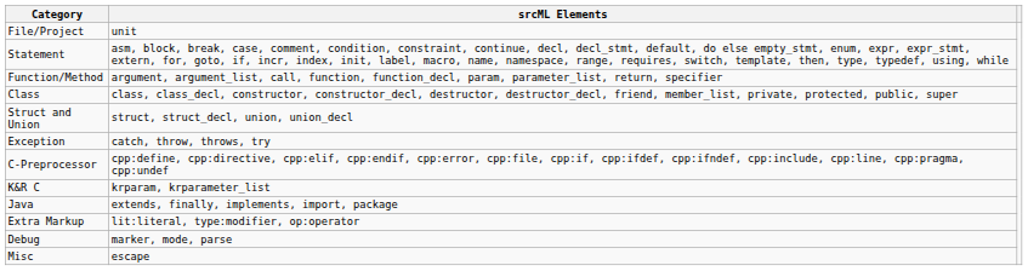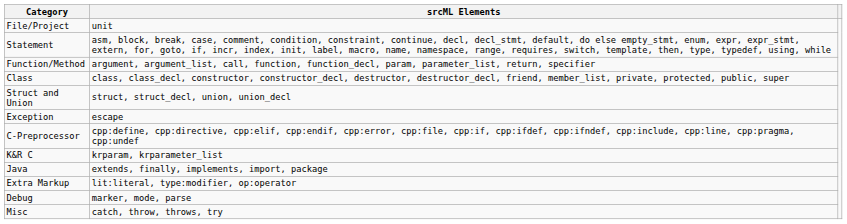Exception | srcML Elements: catch, throw, throws, try -> escape
Misc | srcML Elements: escape -> catch, throw, throws, try
